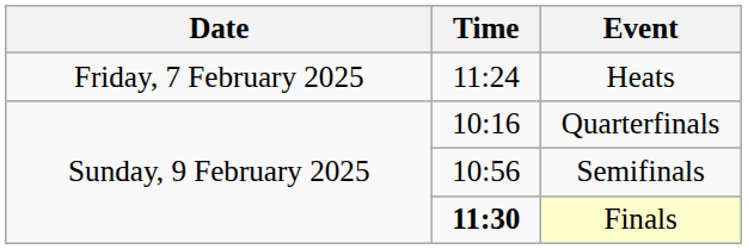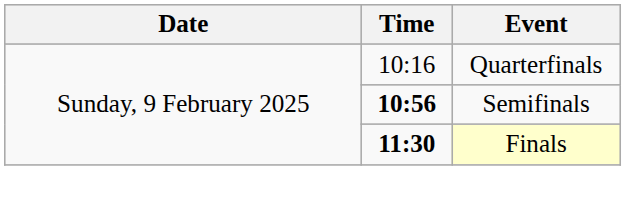- row: Friday, 7 February 2025 | 11:24 | Heats
Semifinals | Time: normal -> bold
